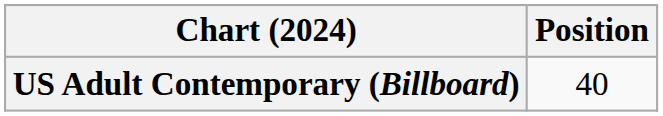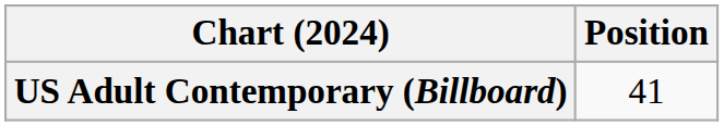US Adult Contemporary (Billboard) | Position: 40 -> 41
